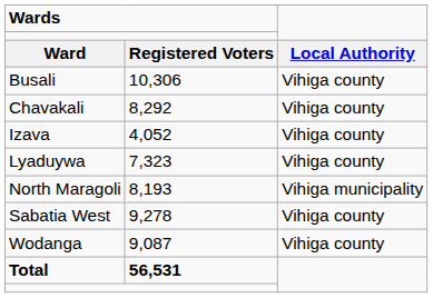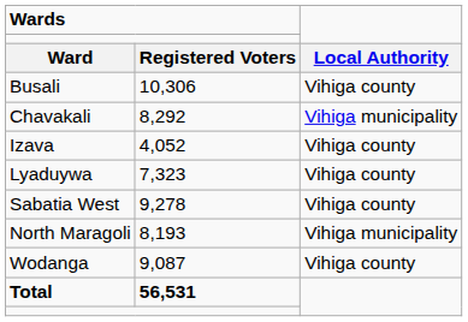Chavakali | column 3: Vihiga county -> Vihiga municipality
rows swapped: North Maragoli <-> Sabatia West
